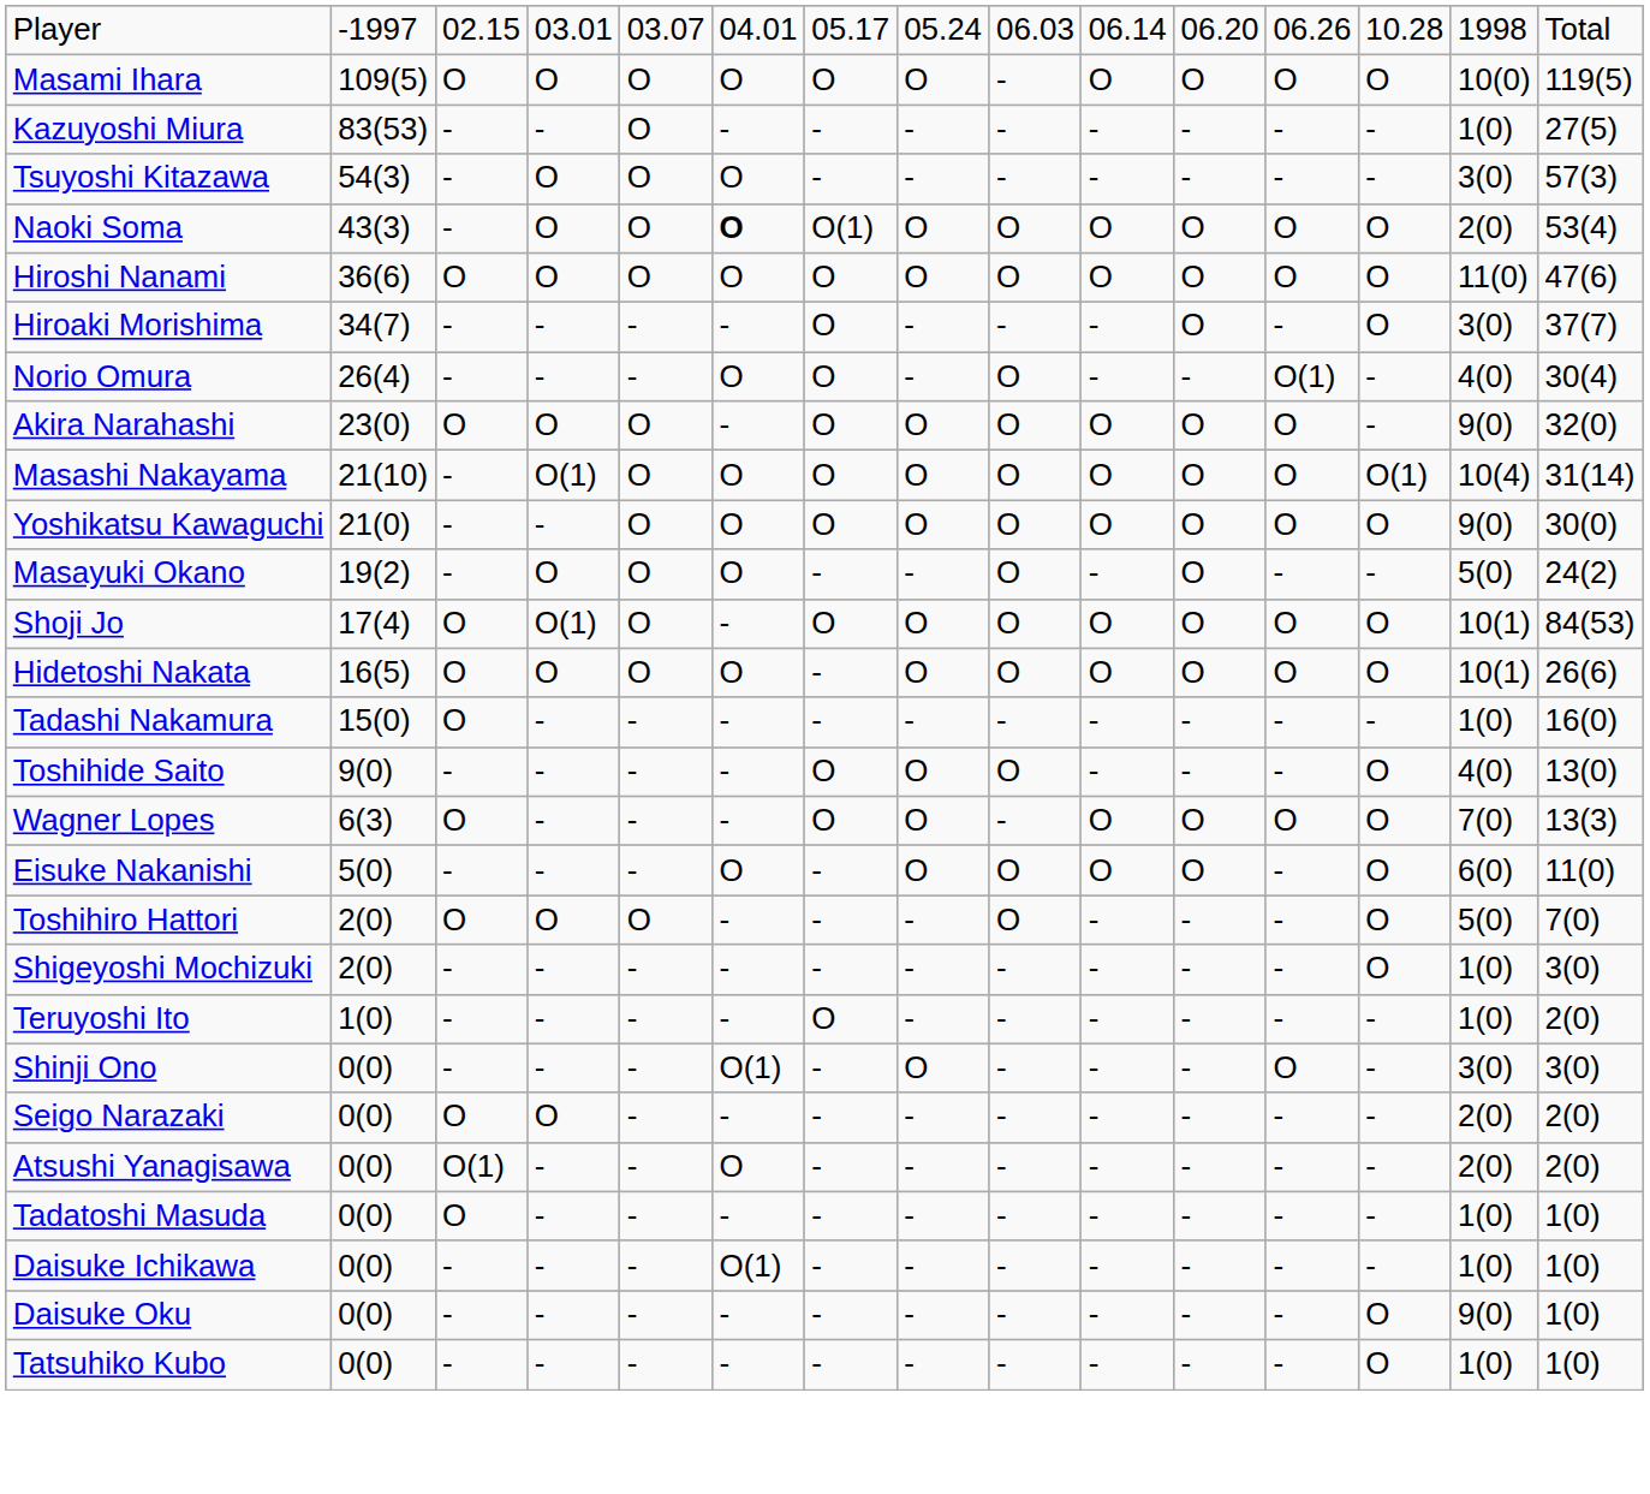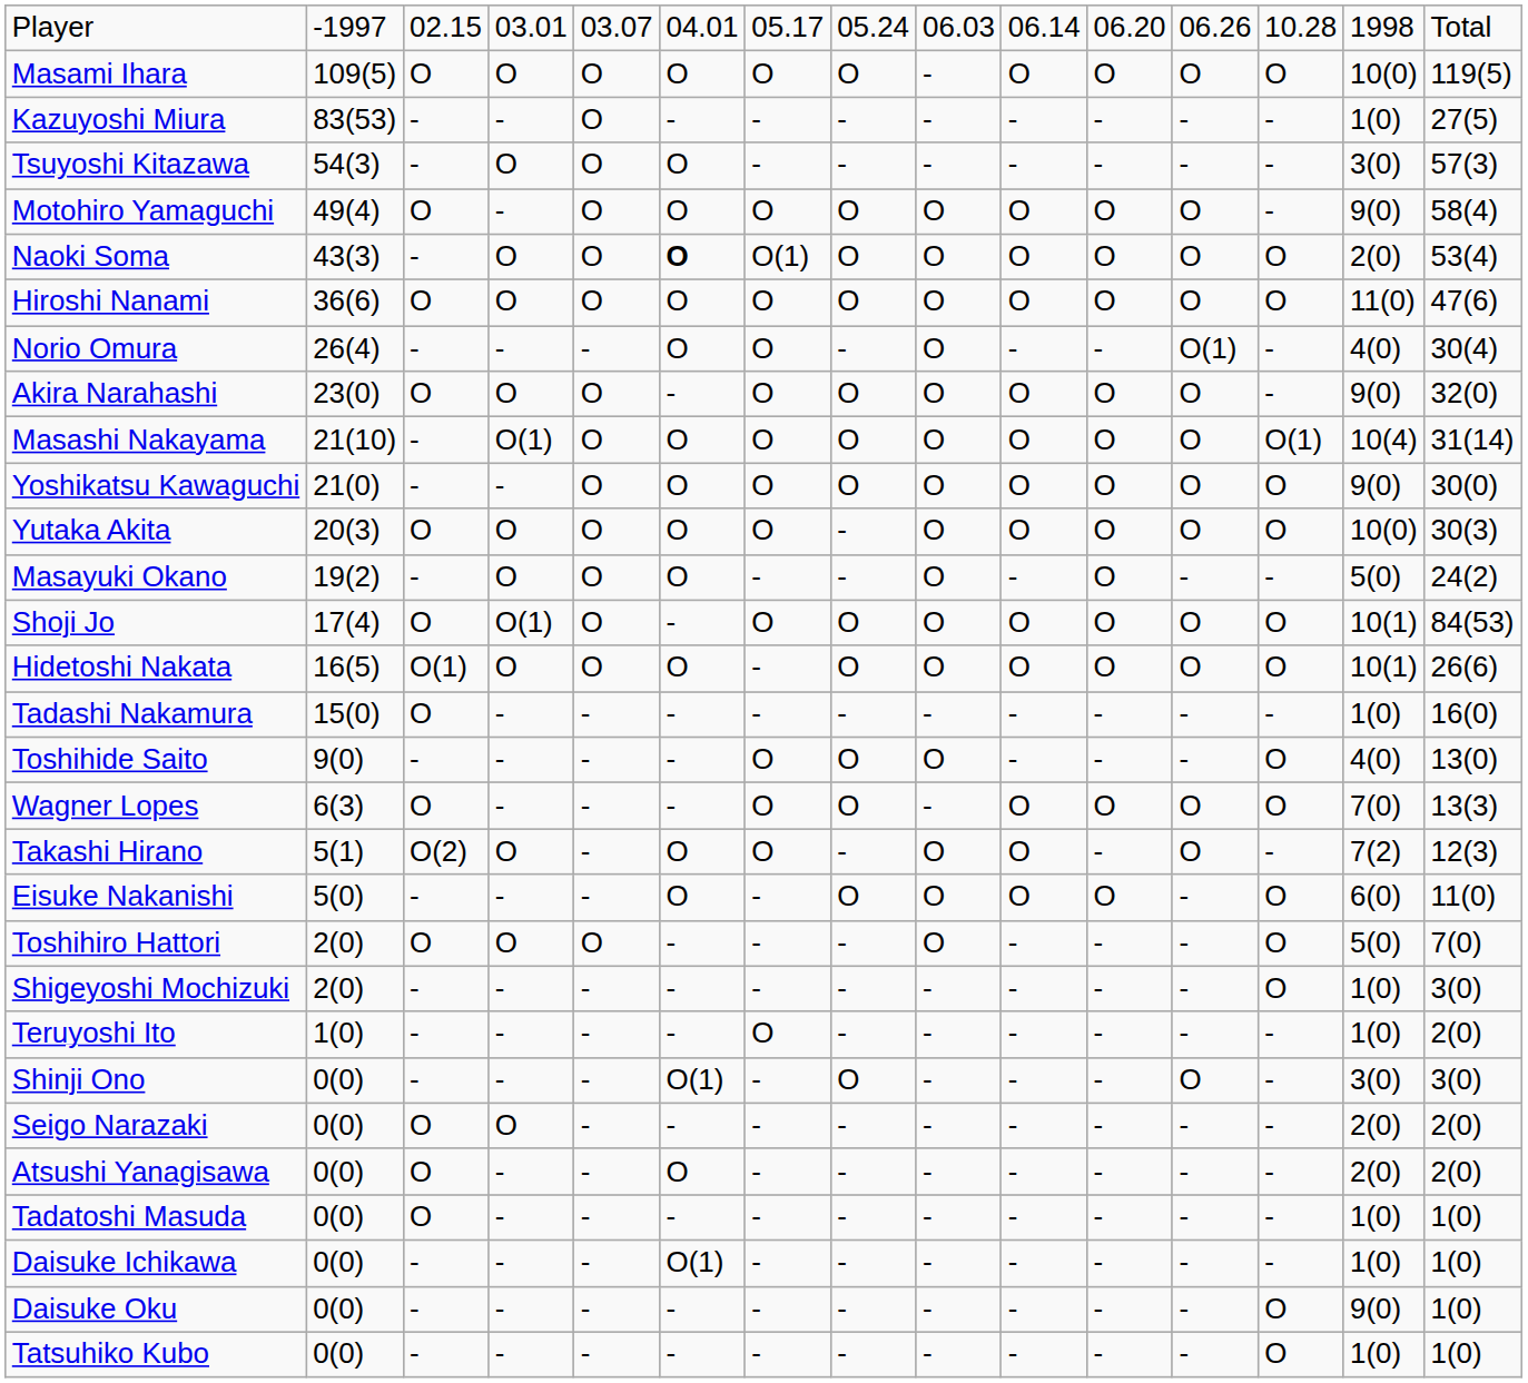+ row: Motohiro Yamaguchi | 49(4) | O | - | O | O | O | O | O | O | O | O | - | 9(0) | 58(4)
- row: Hiroaki Morishima | 34(7) | - | - | - | - | O | - | - | - | O | - | O | 3(0) | 37(7)
+ row: Yutaka Akita | 20(3) | O | O | O | O | O | - | O | O | O | O | O | 10(0) | 30(3)
Hidetoshi Nakata | column 3: O -> O(1)
+ row: Takashi Hirano | 5(1) | O(2) | O | - | O | O | - | O | O | - | O | - | 7(2) | 12(3)
Atsushi Yanagisawa | column 3: O(1) -> O
